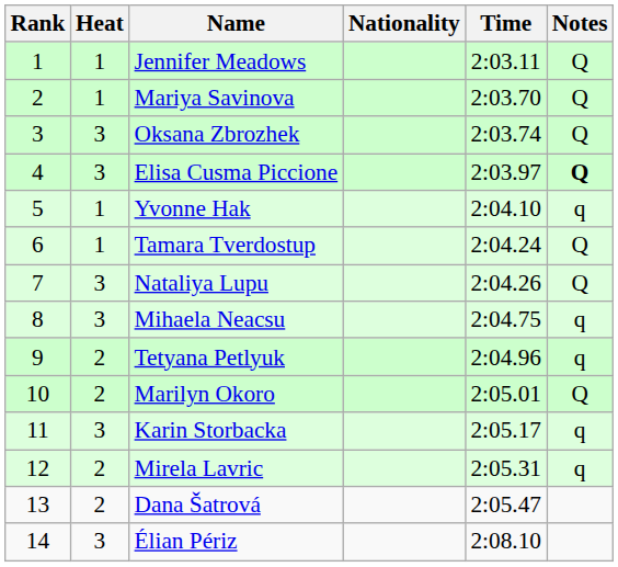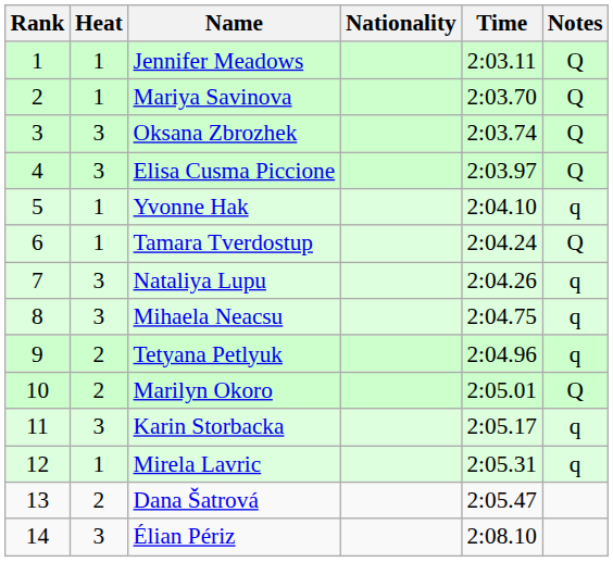Elisa Cusma Piccione | Notes: bold -> normal
Nataliya Lupu | Notes: Q -> q
Mirela Lavric | Heat: 2 -> 1
